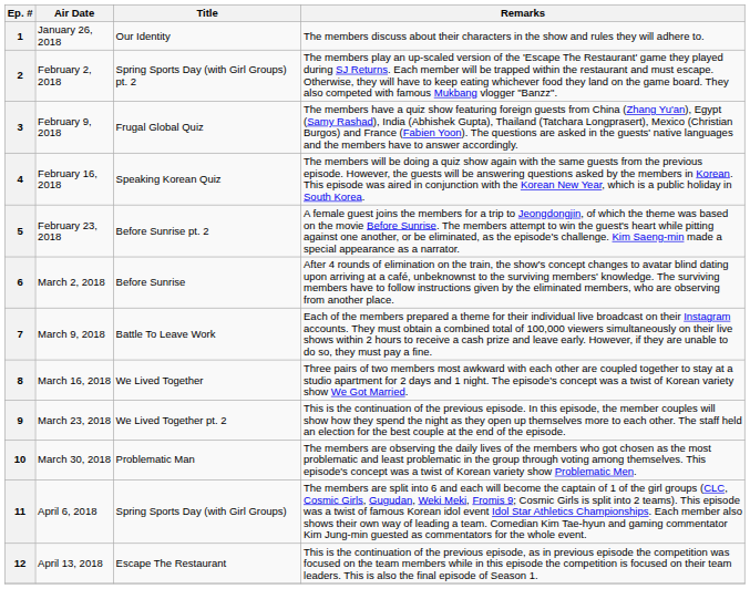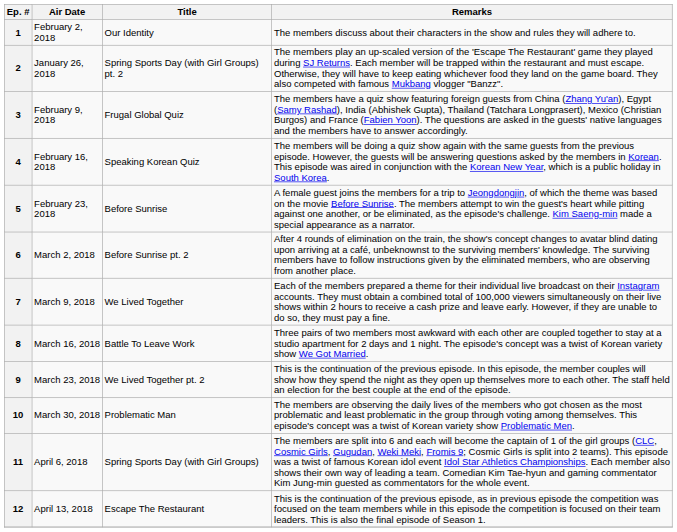1 | Air Date: January 26, 2018 -> February 2, 2018
2 | Air Date: February 2, 2018 -> January 26, 2018
5 | Title: Before Sunrise pt. 2 -> Before Sunrise
6 | Title: Before Sunrise -> Before Sunrise pt. 2
7 | Title: Battle To Leave Work -> We Lived Together
8 | Title: We Lived Together -> Battle To Leave Work
